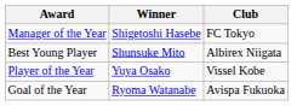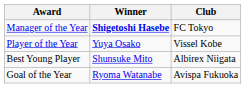Manager of the Year | Winner: normal -> bold
rows swapped: Player of the Year <-> Best Young Player
